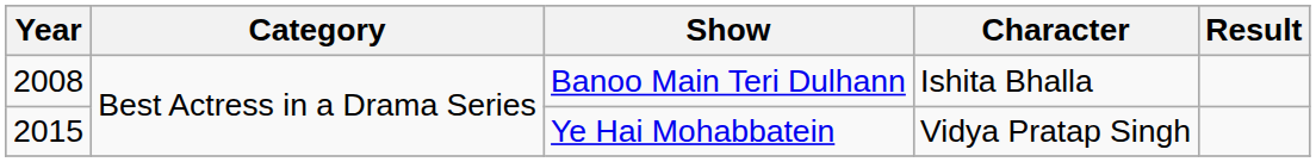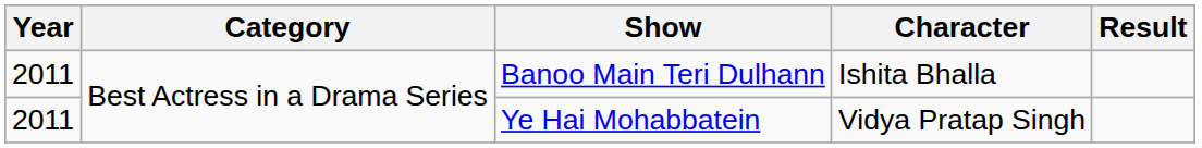Banoo Main Teri Dulhann | Year: 2008 -> 2011
Ye Hai Mohabbatein | Year: 2015 -> 2011
